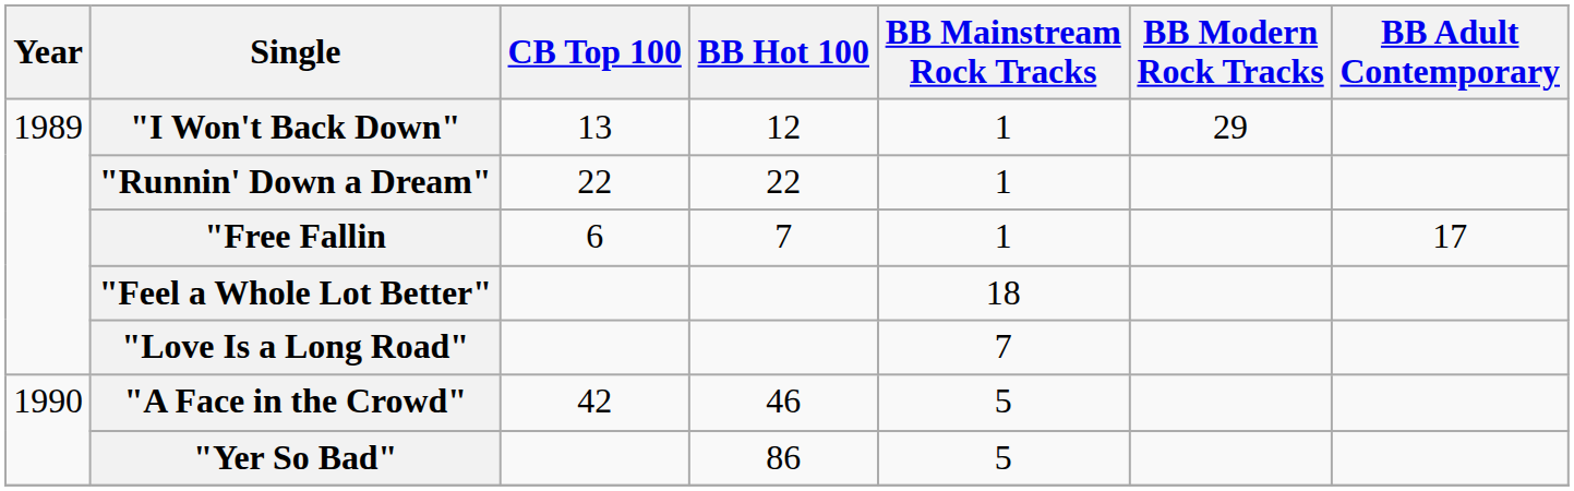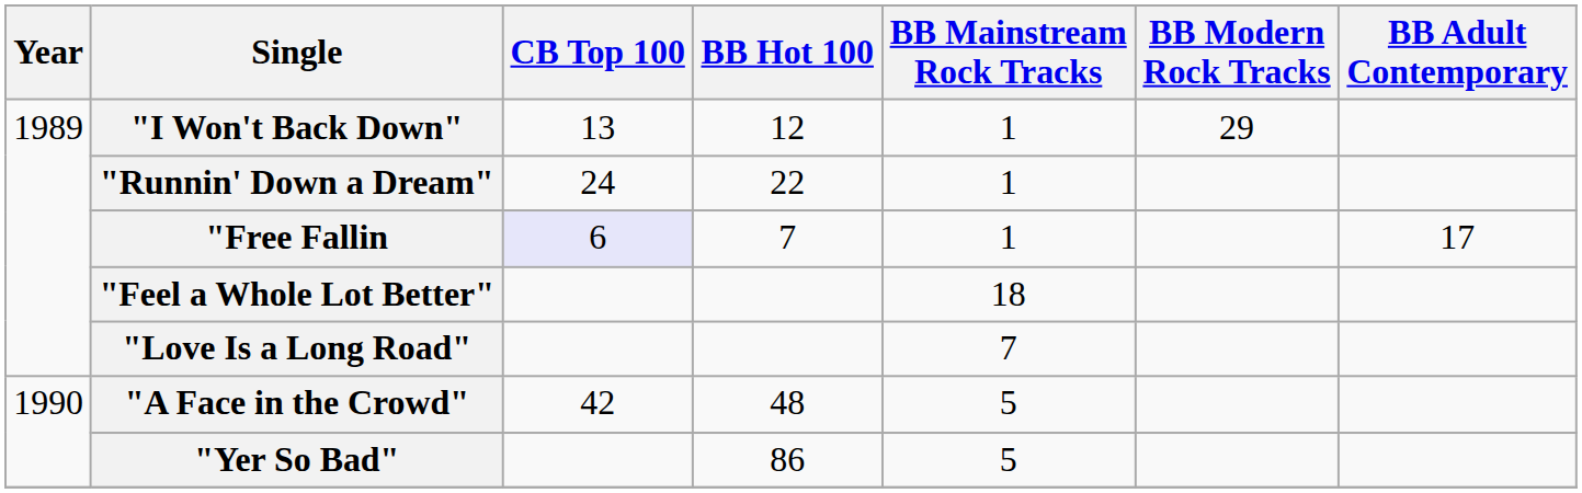"Runnin' Down a Dream" | CB Top 100: 22 -> 24
"Free Fallin | CB Top 100: no background -> lavender background
"A Face in the Crowd" | BB Hot 100: 46 -> 48
